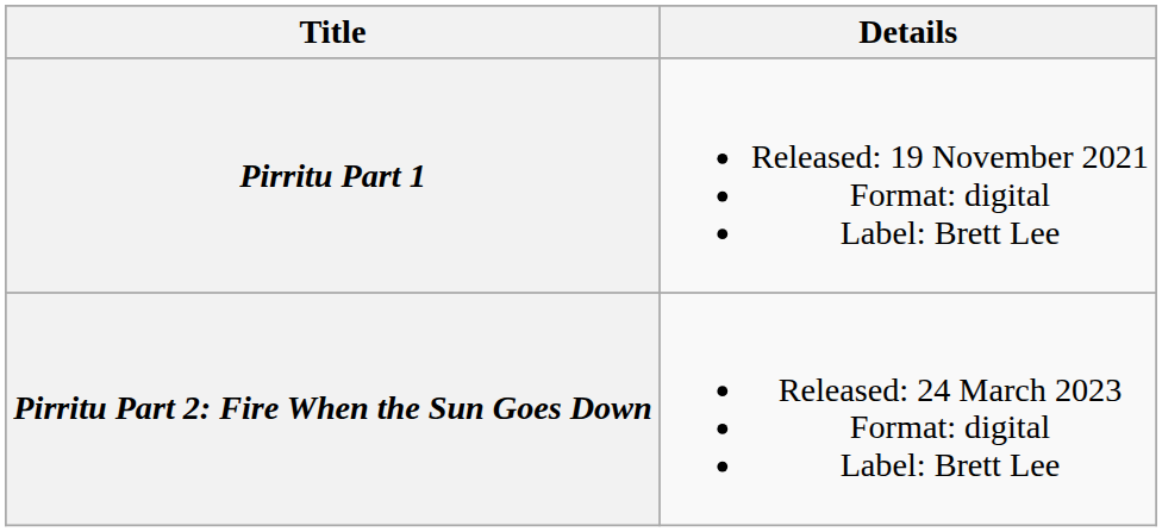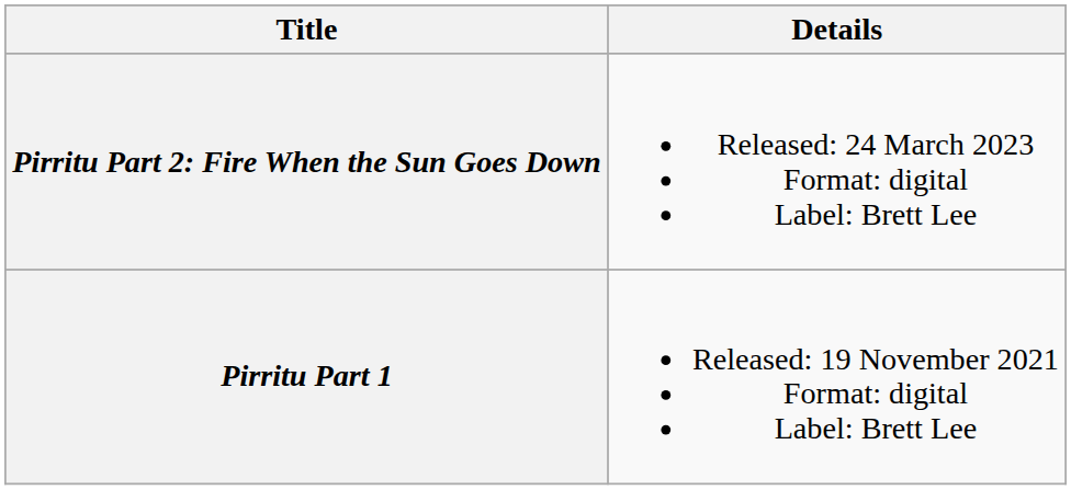rows swapped: Pirritu Part 1 <-> Pirritu Part 2: Fire When the Sun Goes Down
